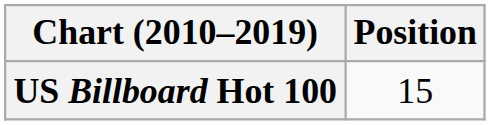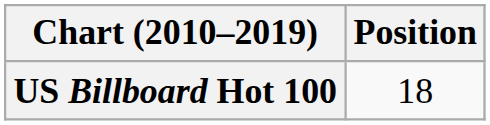US Billboard Hot 100 | Position: 15 -> 18
